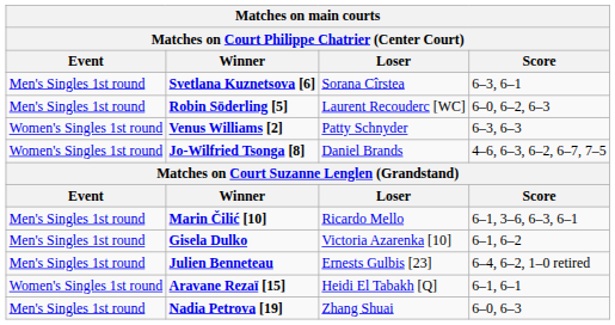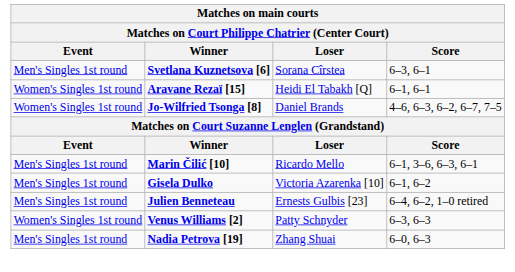- row: Men's Singles 1st round | Robin Söderling [5] | Laurent Recouderc [WC] | 6–0, 6–2, 6–3
rows swapped: Aravane Rezaï [15] <-> Venus Williams [2]
